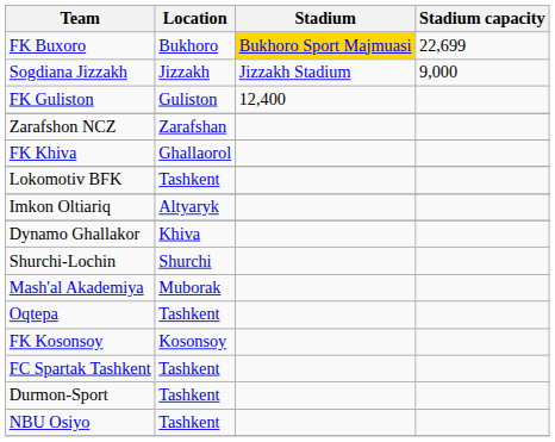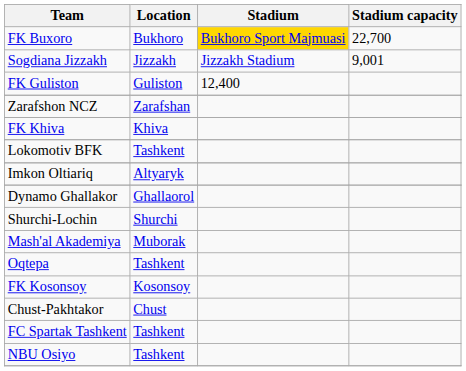FK Buxoro | Stadium capacity: 22,699 -> 22,700
Sogdiana Jizzakh | Stadium capacity: 9,000 -> 9,001
FK Khiva | Location: Ghallaorol -> Khiva
Dynamo Ghallakor | Location: Khiva -> Ghallaorol
+ row: Chust-Pakhtakor | Chust
- row: Durmon-Sport | Tashkent
